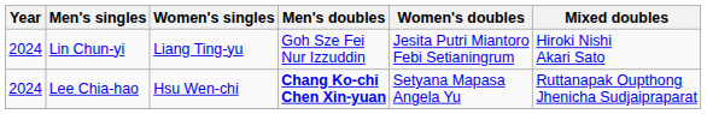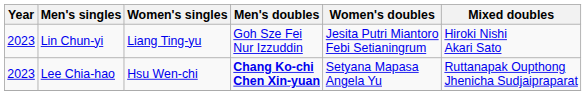Lin Chun-yi | Year: 2024 -> 2023
Lee Chia-hao | Year: 2024 -> 2023
